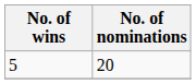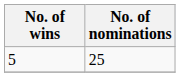5 | No. of nominations: 20 -> 25
